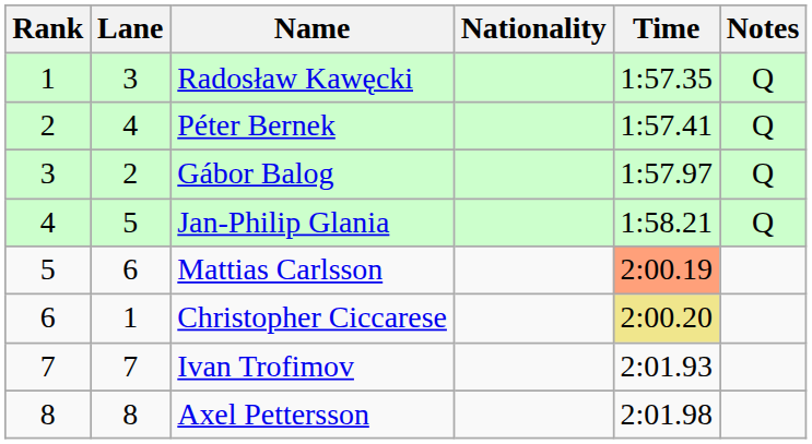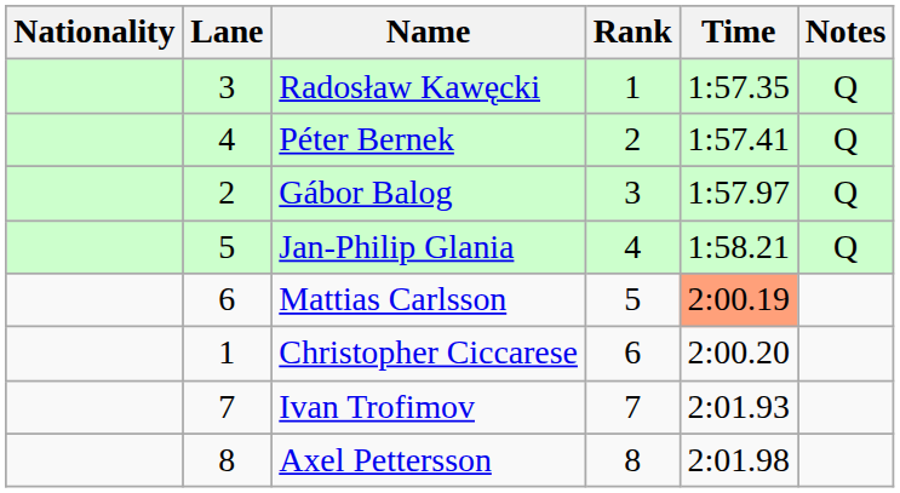columns swapped: Rank <-> Nationality
Christopher Ciccarese | Time: khaki background -> no background
